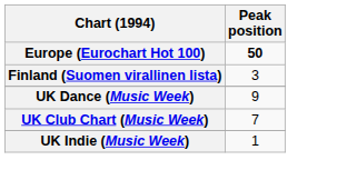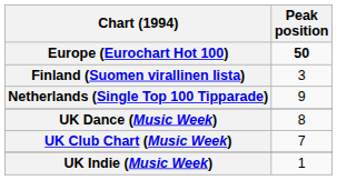+ row: Netherlands (Single Top 100 Tipparade) | 9
UK Dance (Music Week) | Peak position: 9 -> 8
